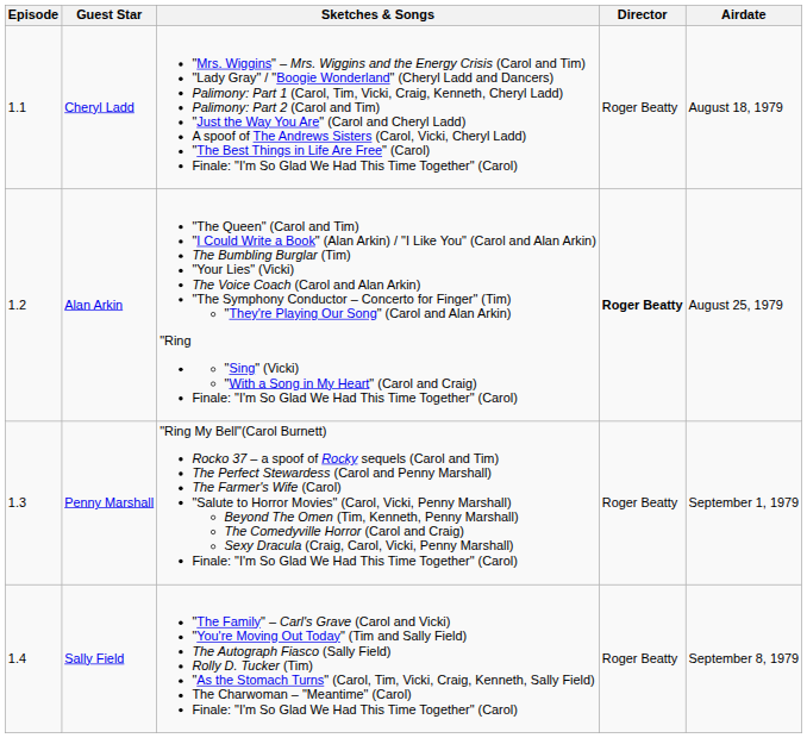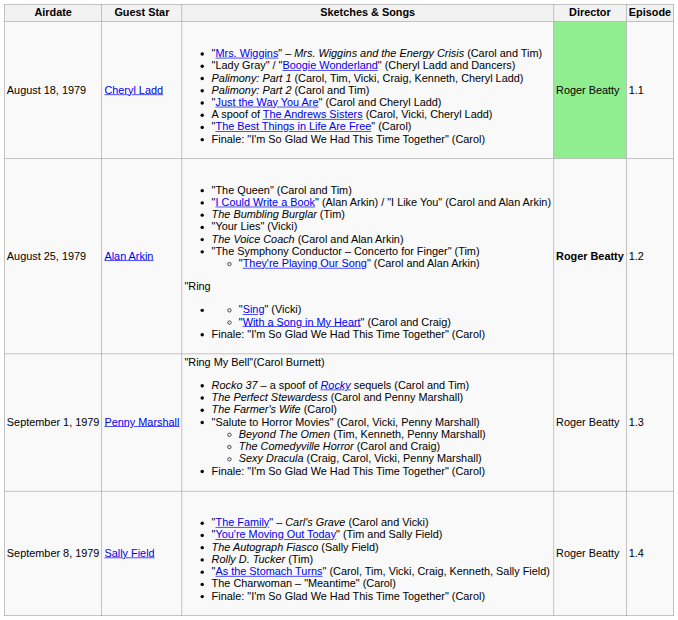columns swapped: Episode <-> Airdate
Cheryl Ladd | Director: no background -> lightgreen background
